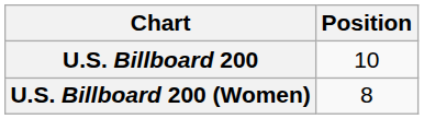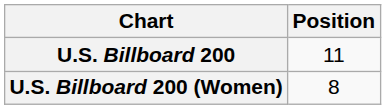U.S. Billboard 200 | Position: 10 -> 11
